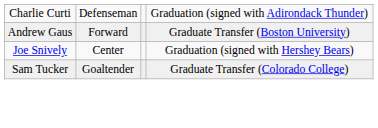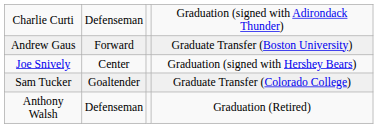+ row: Anthony Walsh | Defenseman | Graduation (Retired)
